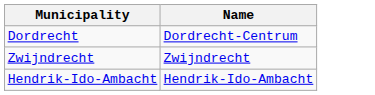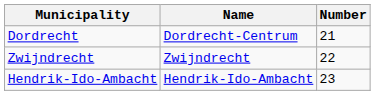+ column: Number | 21 | 22 | 23
